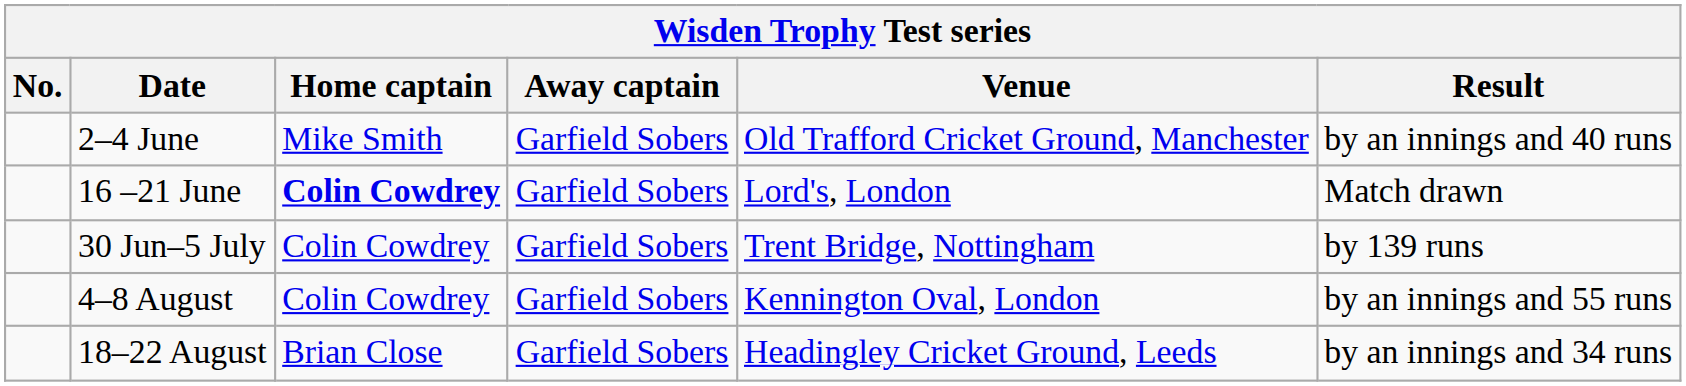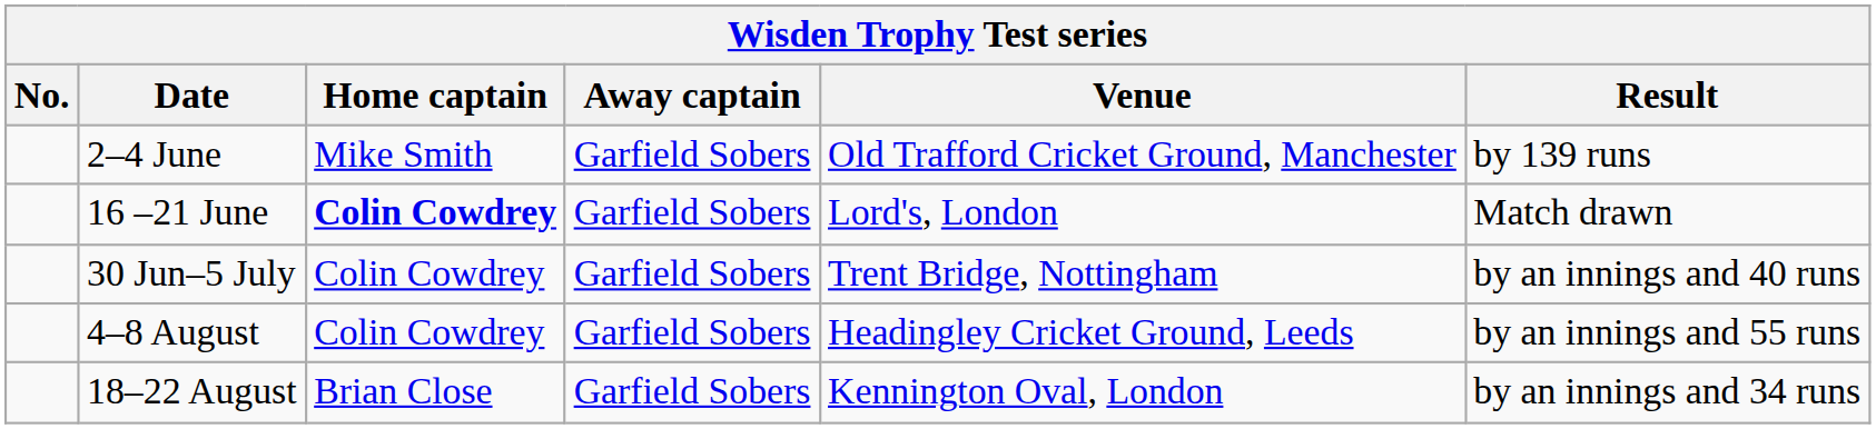2–4 June | Result: by an innings and 40 runs -> by 139 runs
30 Jun–5 July | Result: by 139 runs -> by an innings and 40 runs
4–8 August | Venue: Kennington Oval, London -> Headingley Cricket Ground, Leeds
18–22 August | Venue: Headingley Cricket Ground, Leeds -> Kennington Oval, London
